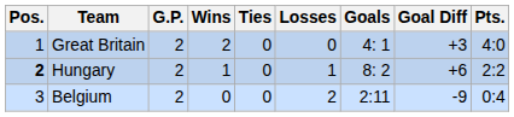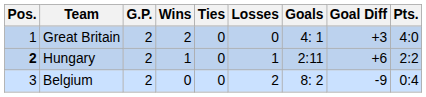Hungary | Goals: 8: 2 -> 2:11
Belgium | Goals: 2:11 -> 8: 2
